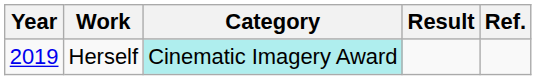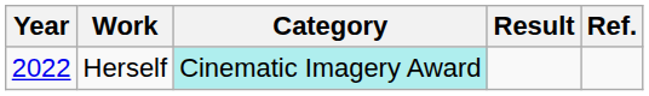Herself | Year: 2019 -> 2022
